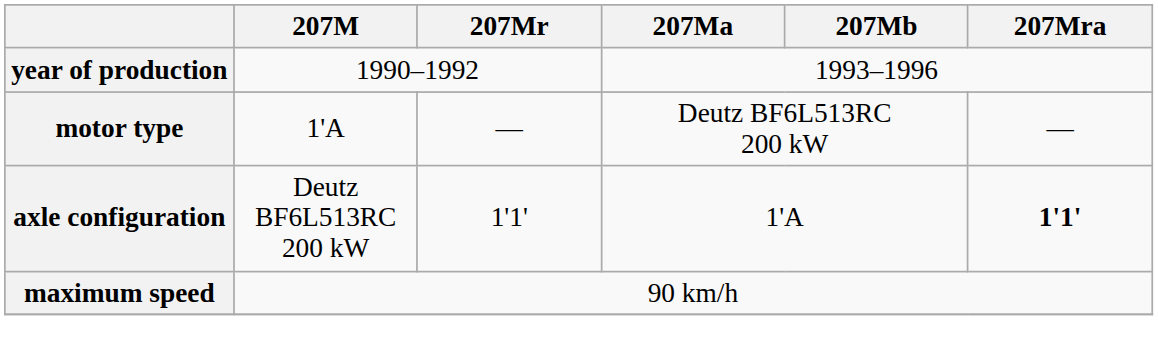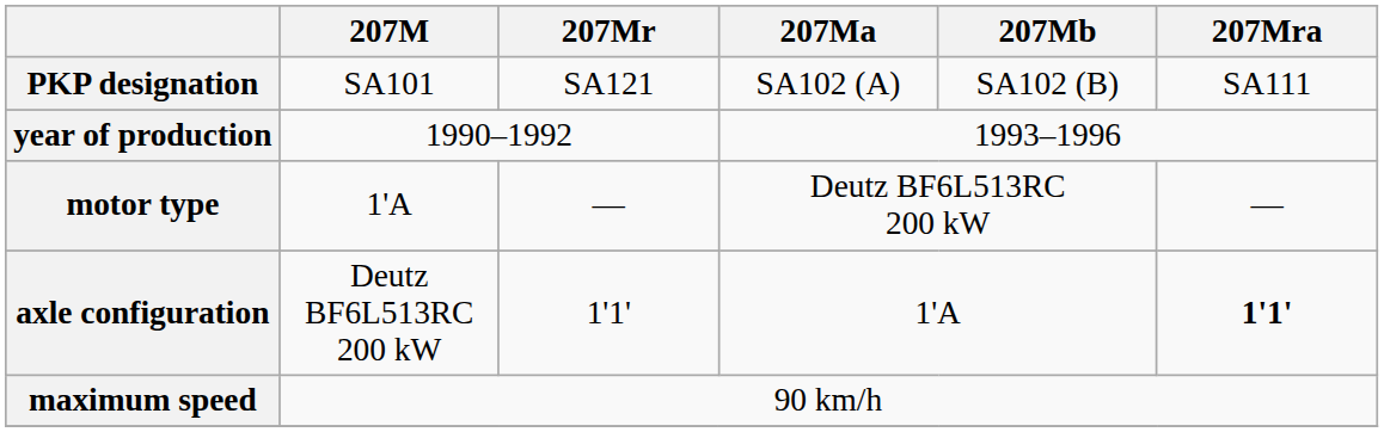+ row: PKP designation | SA101 | SA121 | SA102 (A) | SA102 (B) | SA111
